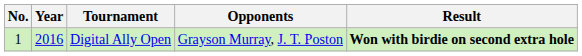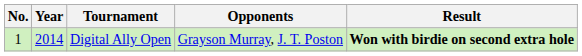Digital Ally Open | Year: 2016 -> 2014
